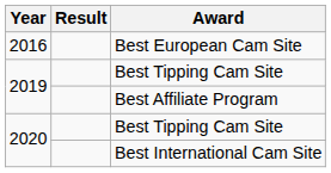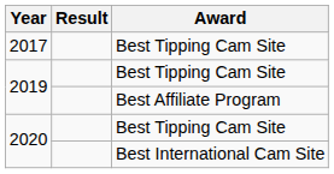- row: 2016 | Best European Cam Site
+ row: 2017 | Best Tipping Cam Site
